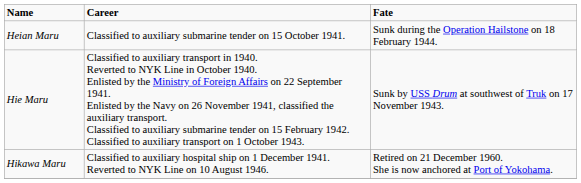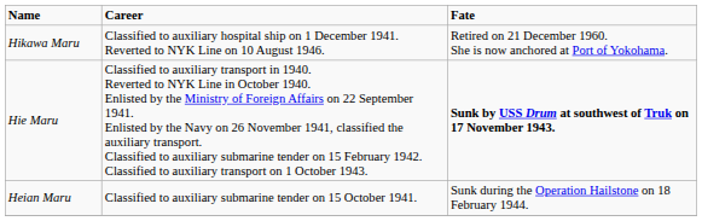rows swapped: Hikawa Maru <-> Heian Maru
Hie Maru | Fate: normal -> bold
